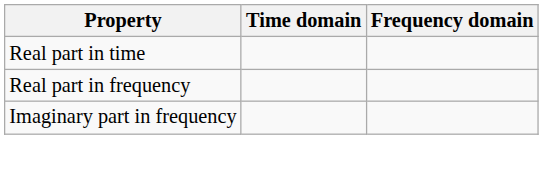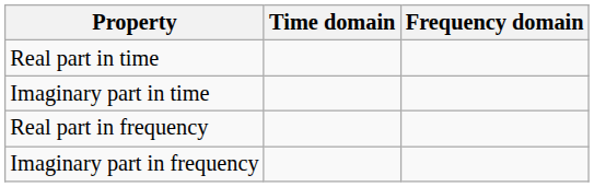+ row: Imaginary part in time
